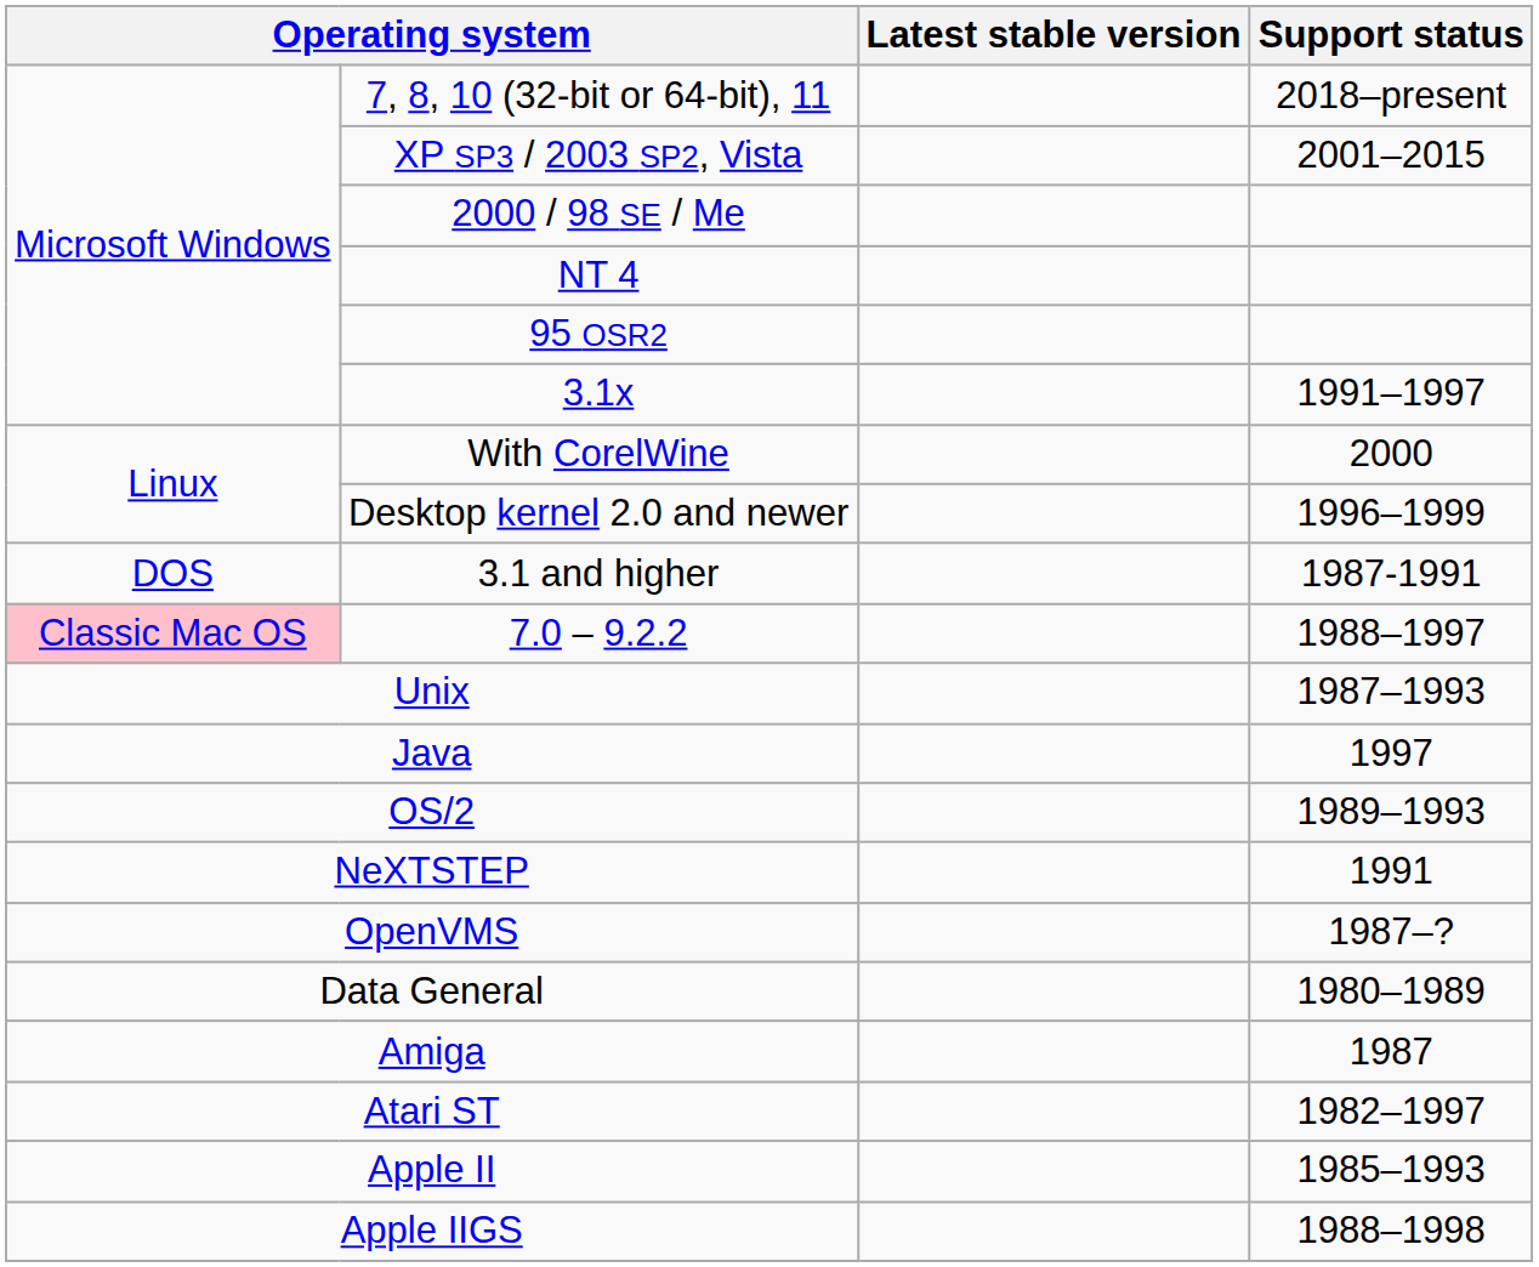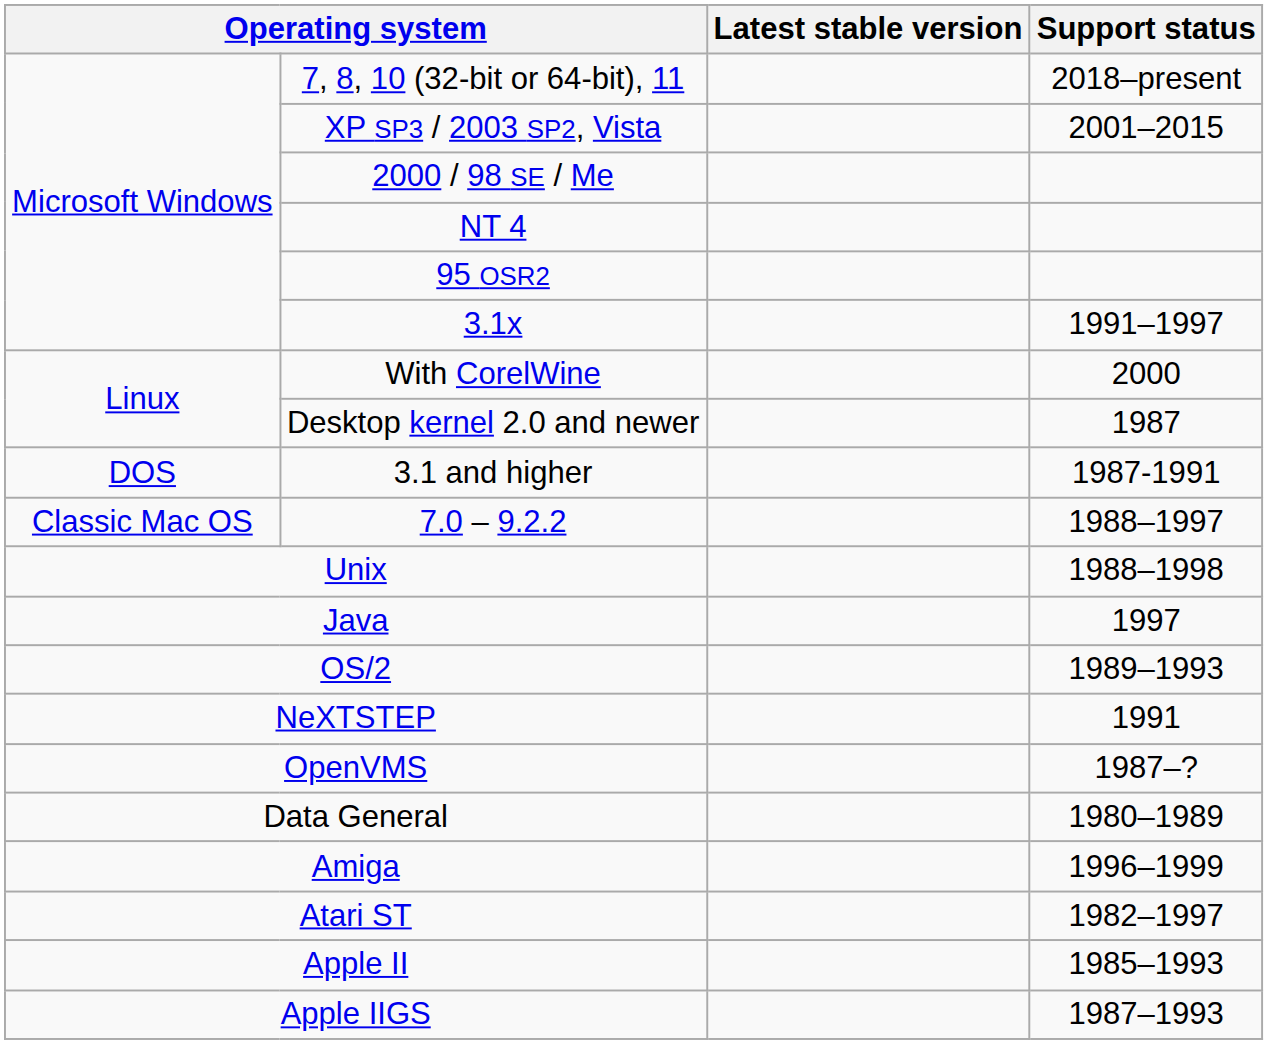Desktop kernel 2.0 and newer | Support status: 1996–1999 -> 1987
7.0 – 9.2.2 | column 1: pink background -> no background
Unix | Support status: 1987–1993 -> 1988–1998
Amiga | Support status: 1987 -> 1996–1999
Apple IIGS | Support status: 1988–1998 -> 1987–1993
